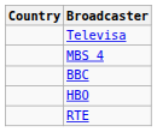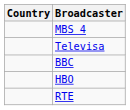rows swapped: Televisa <-> MBS 4
